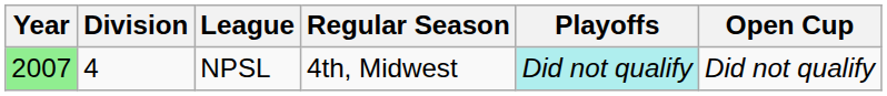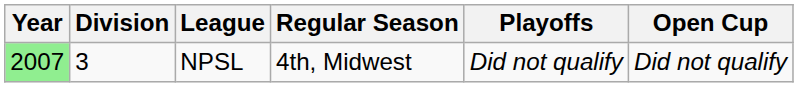NPSL | Division: 4 -> 3
NPSL | Playoffs: paleturquoise background -> no background
